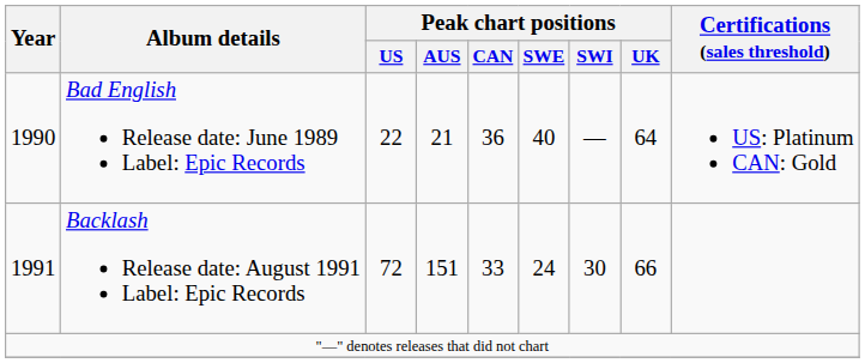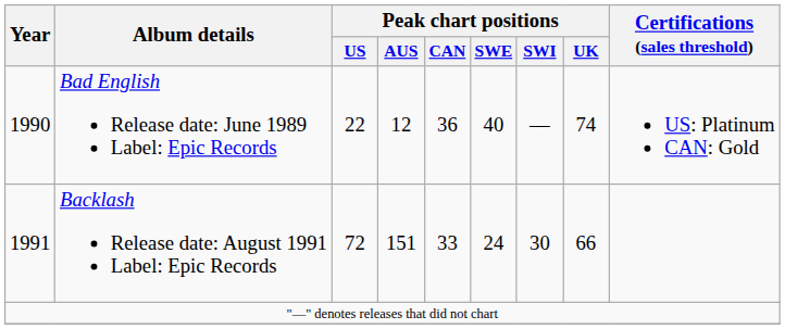Bad English Release date: June 1989 Label: Epic Records | Peak chart positions / AUS: 21 -> 12
Bad English Release date: June 1989 Label: Epic Records | Peak chart positions / UK: 64 -> 74
